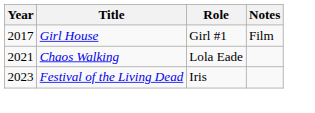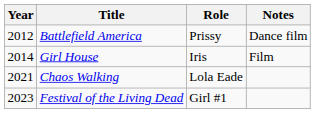+ row: 2012 | Battlefield America | Prissy | Dance film
Girl House | Year: 2017 -> 2014
Girl House | Role: Girl #1 -> Iris
Festival of the Living Dead | Role: Iris -> Girl #1
